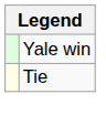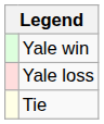+ row: Yale loss
